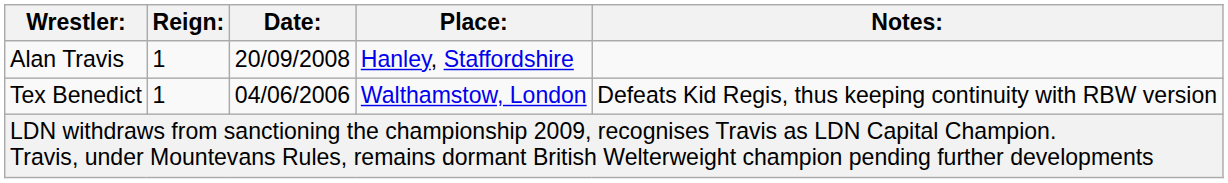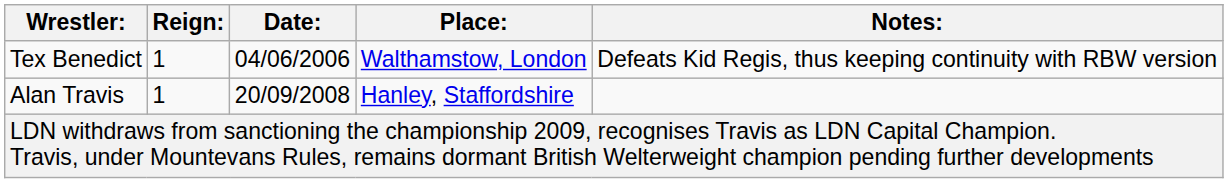rows swapped: Tex Benedict <-> Alan Travis
